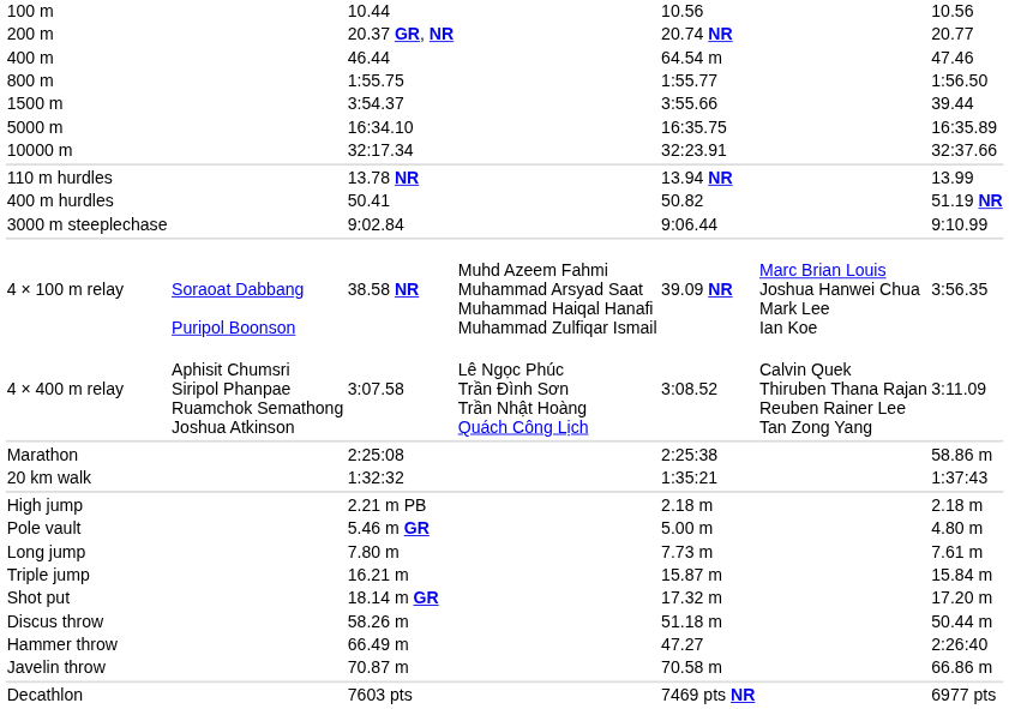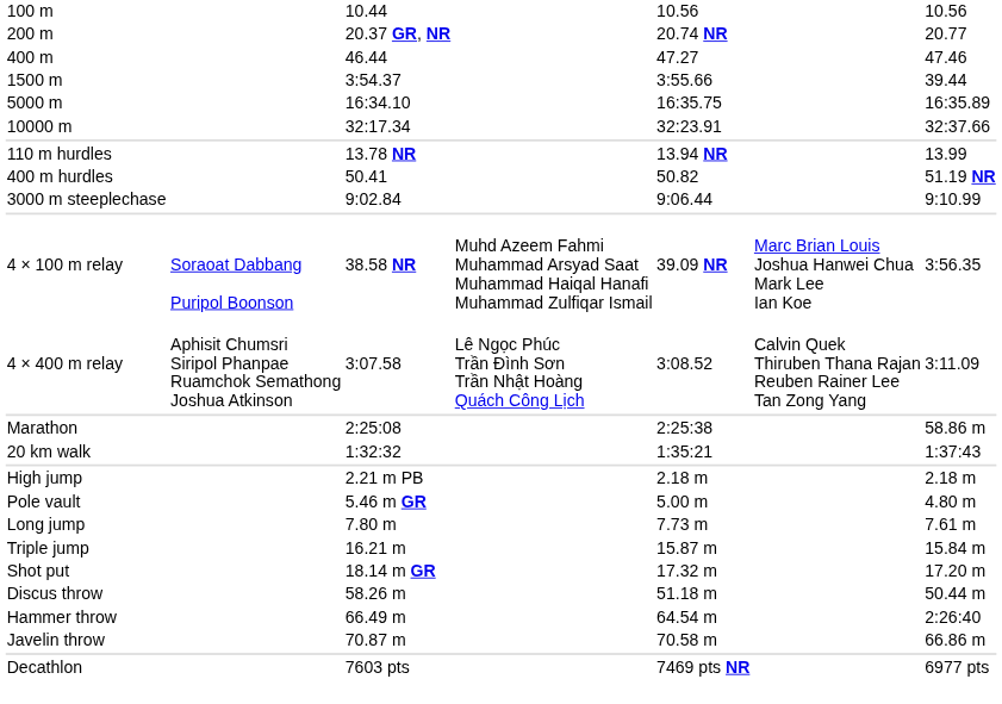400 m | column 5: 64.54 m -> 47.27
- row: 800 m | 1:55.75 | 1:55.77 | 1:56.50
Hammer throw | column 5: 47.27 -> 64.54 m
